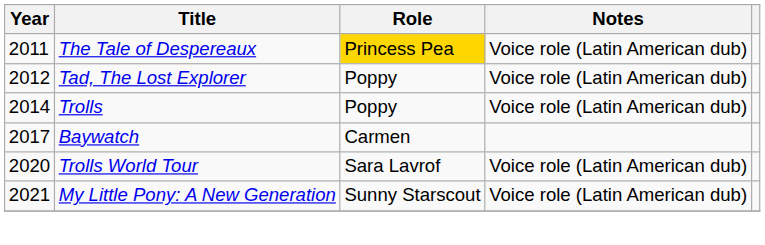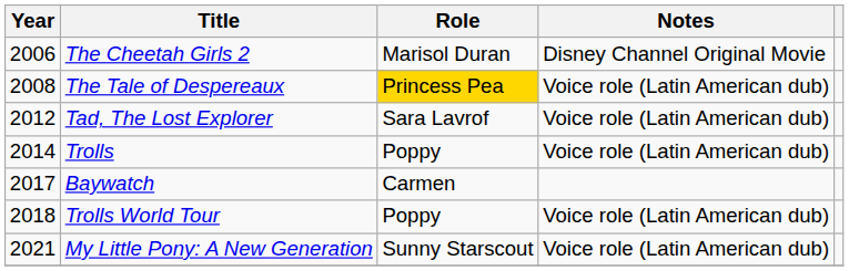+ row: 2006 | The Cheetah Girls 2 | Marisol Duran | Disney Channel Original Movie
The Tale of Despereaux | Year: 2011 -> 2008
Tad, The Lost Explorer | Role: Poppy -> Sara Lavrof
Trolls World Tour | Year: 2020 -> 2018
Trolls World Tour | Role: Sara Lavrof -> Poppy
